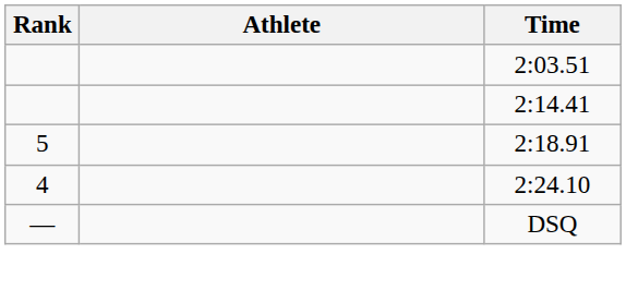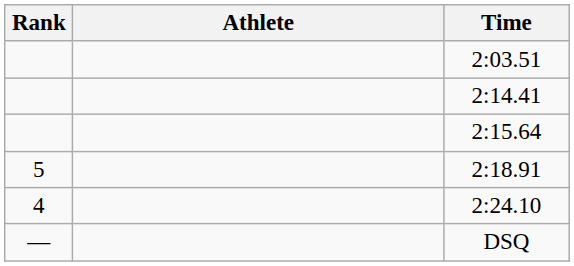+ row: 2:15.64
